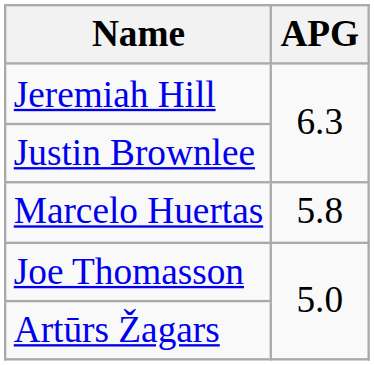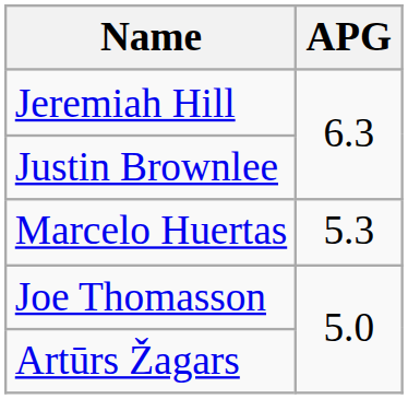Marcelo Huertas | APG: 5.8 -> 5.3
